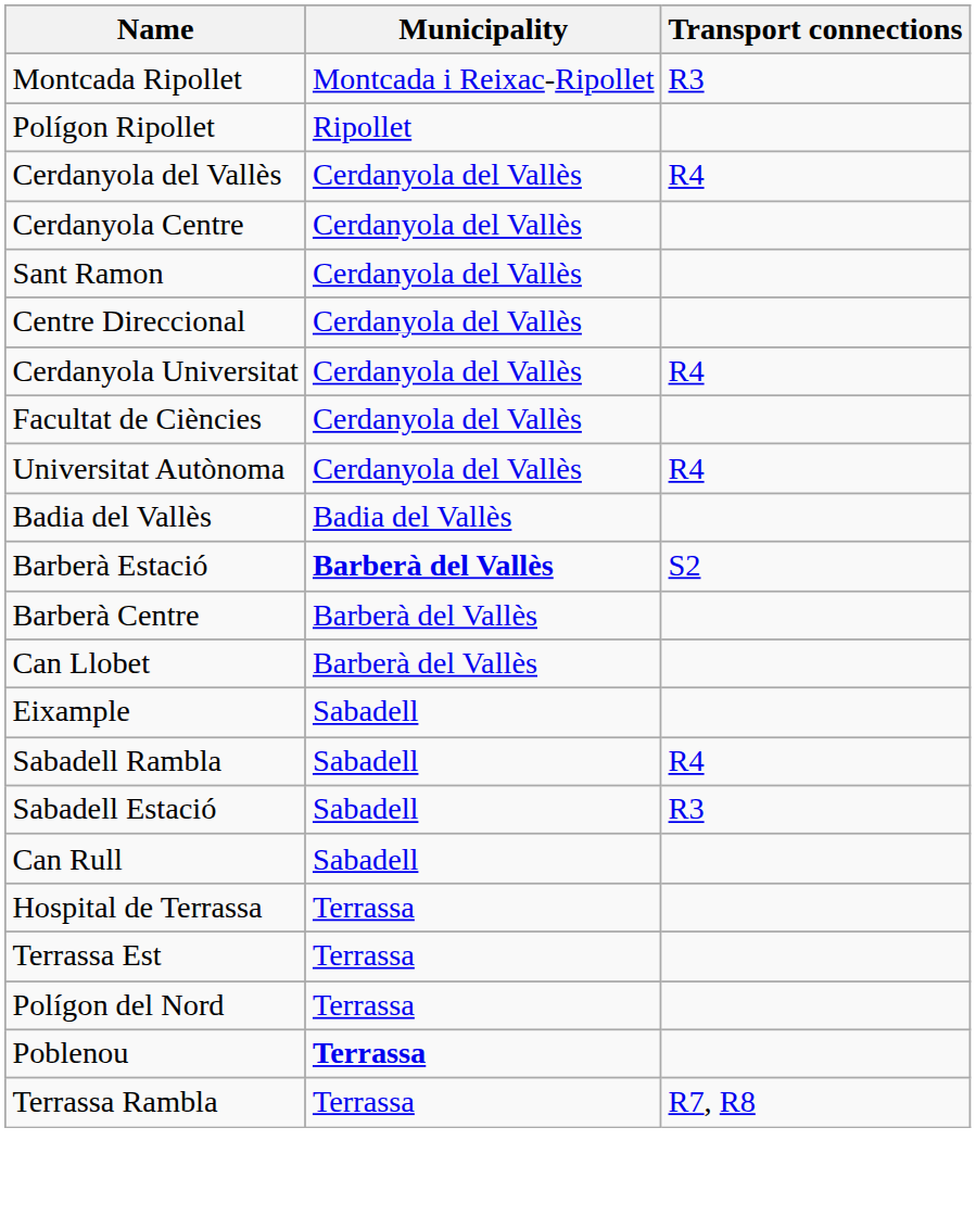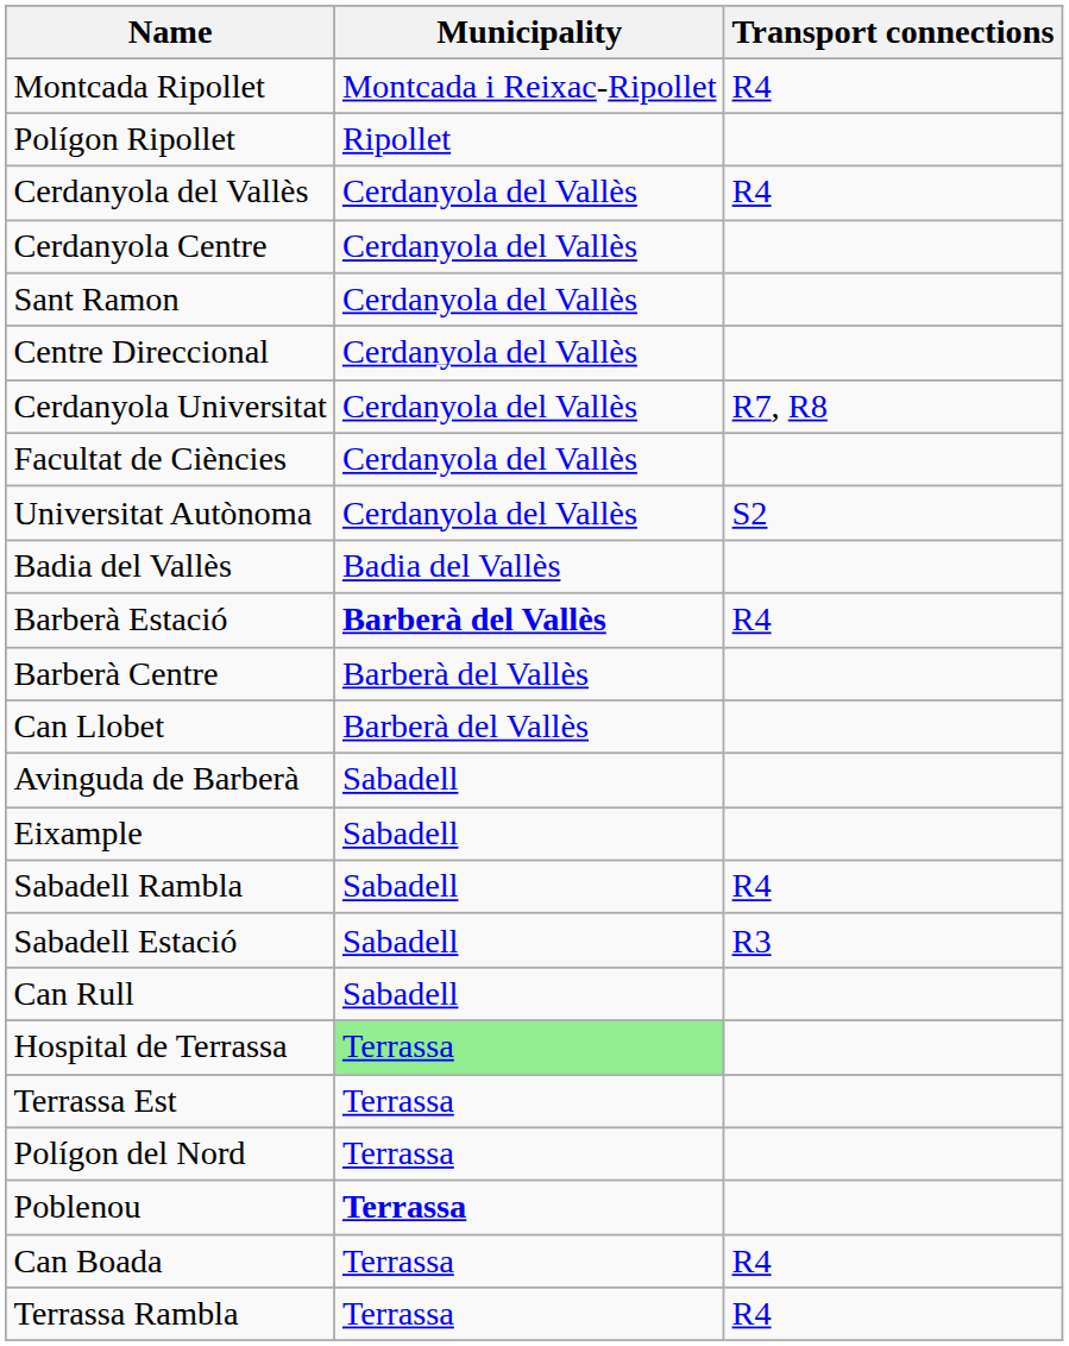Montcada Ripollet | Transport connections: R3 -> R4
Cerdanyola Universitat | Transport connections: R4 -> R7, R8
Universitat Autònoma | Transport connections: R4 -> S2
Barberà Estació | Transport connections: S2 -> R4
+ row: Avinguda de Barberà | Sabadell
Hospital de Terrassa | Municipality: no background -> lightgreen background
+ row: Can Boada | Terrassa | R4
Terrassa Rambla | Transport connections: R7, R8 -> R4
